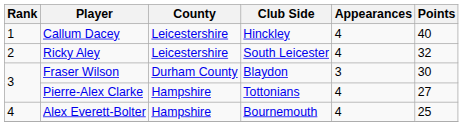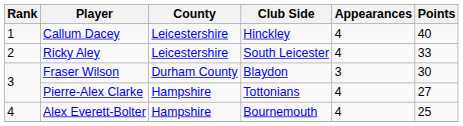Ricky Aley | Points: 32 -> 33
